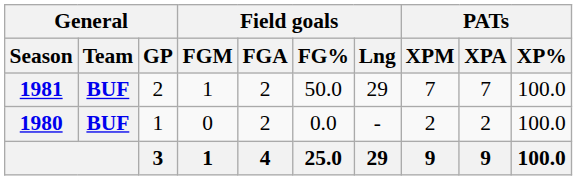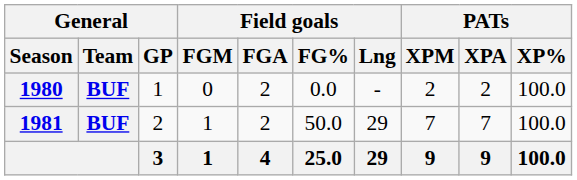rows swapped: 1980 <-> 1981
